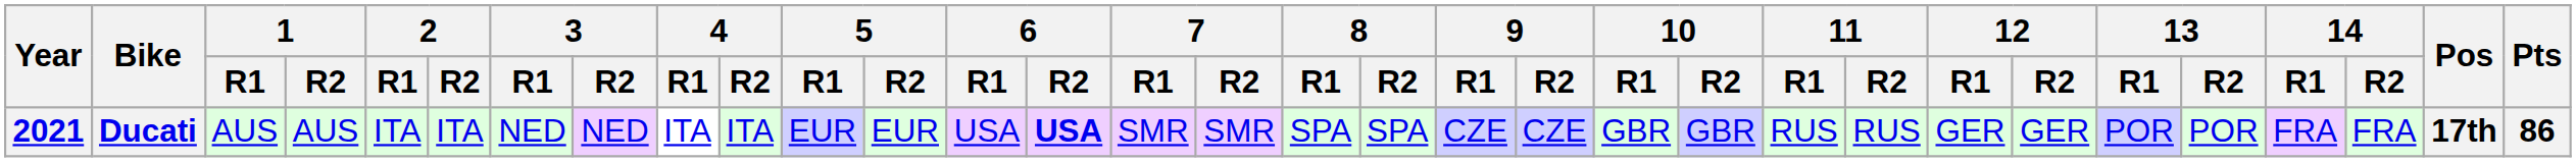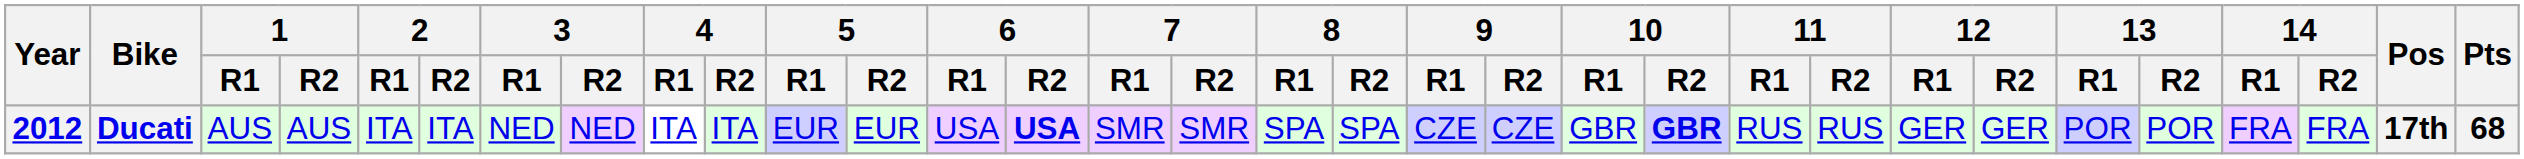Ducati | Year: 2021 -> 2012
Ducati | 10 / R2: normal -> bold
Ducati | Pts: 86 -> 68
